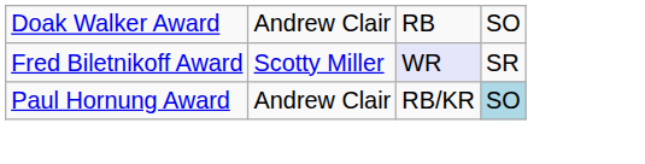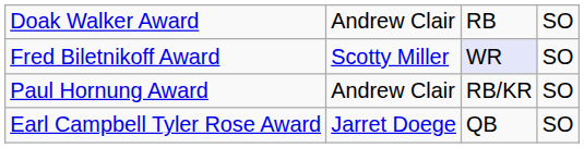Fred Biletnikoff Award | column 4: SR -> SO
Paul Hornung Award | column 4: lightblue background -> no background
+ row: Earl Campbell Tyler Rose Award | Jarret Doege | QB | SO
